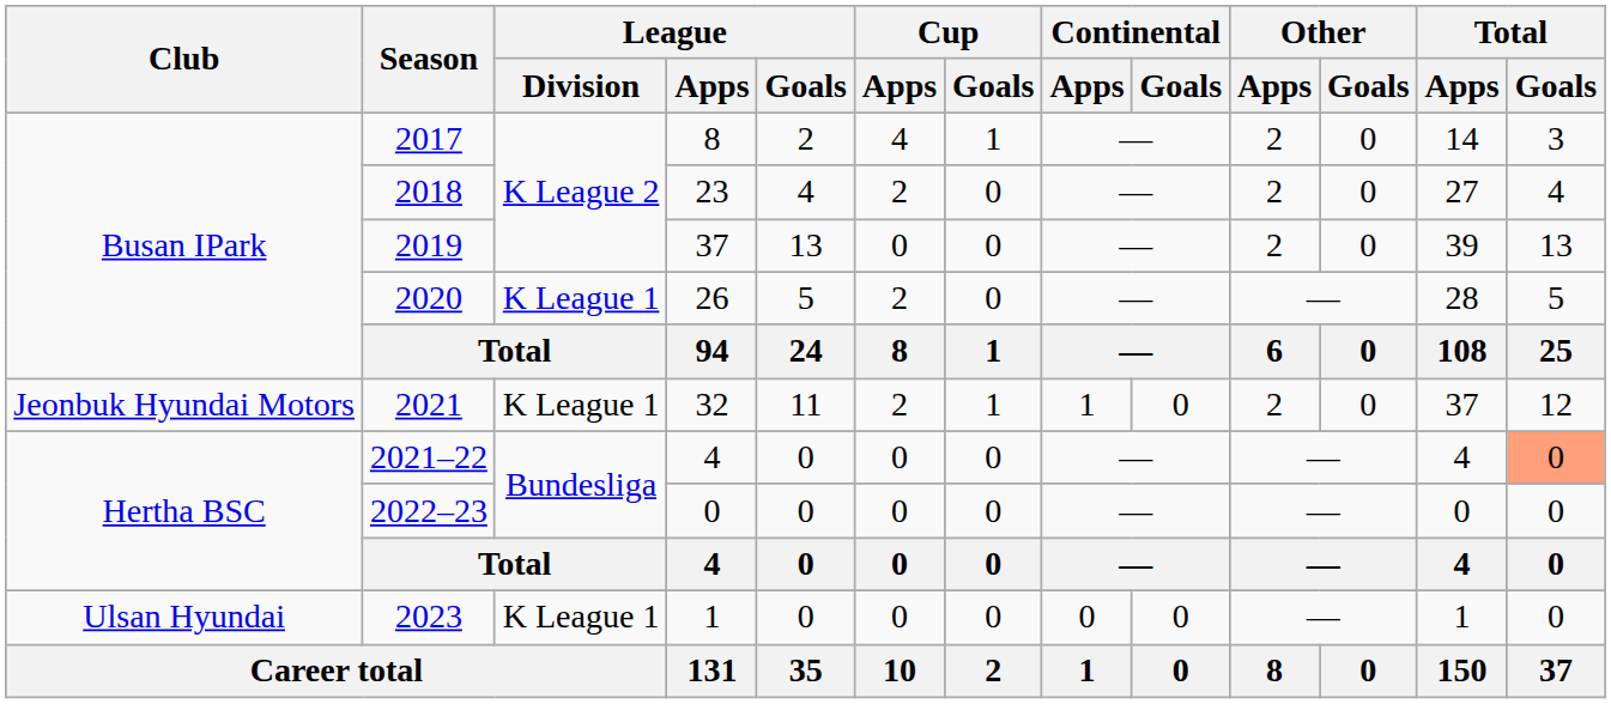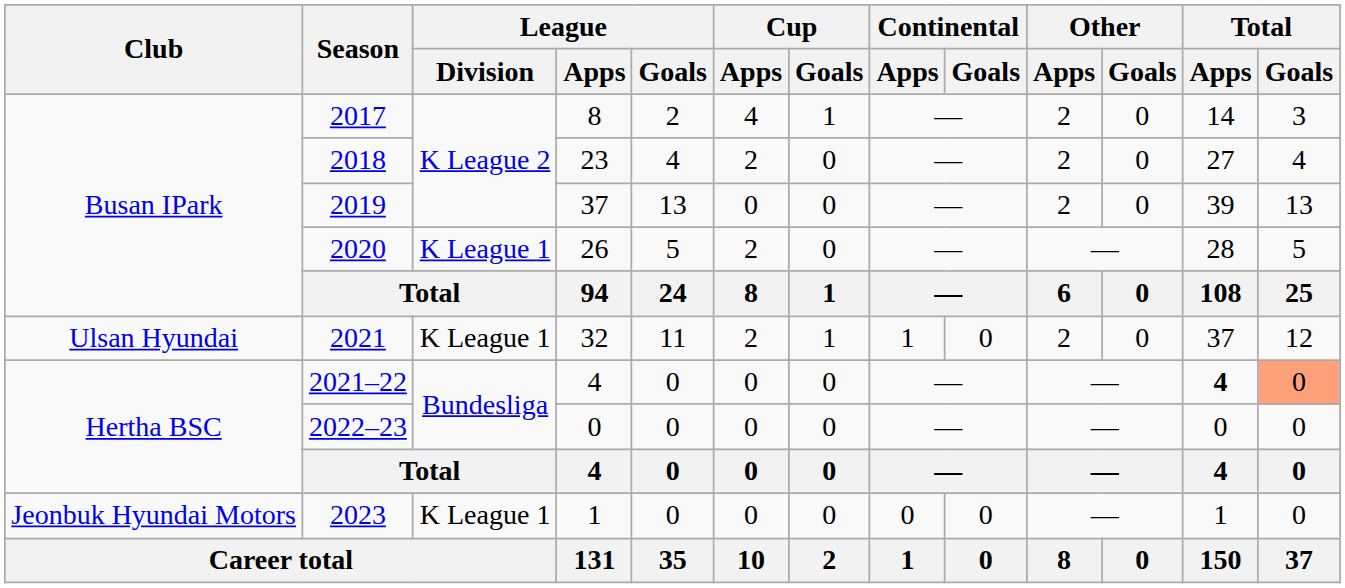2021 | Club: Jeonbuk Hyundai Motors -> Ulsan Hyundai
2021–22 | Total / Apps: normal -> bold
2023 | Club: Ulsan Hyundai -> Jeonbuk Hyundai Motors
